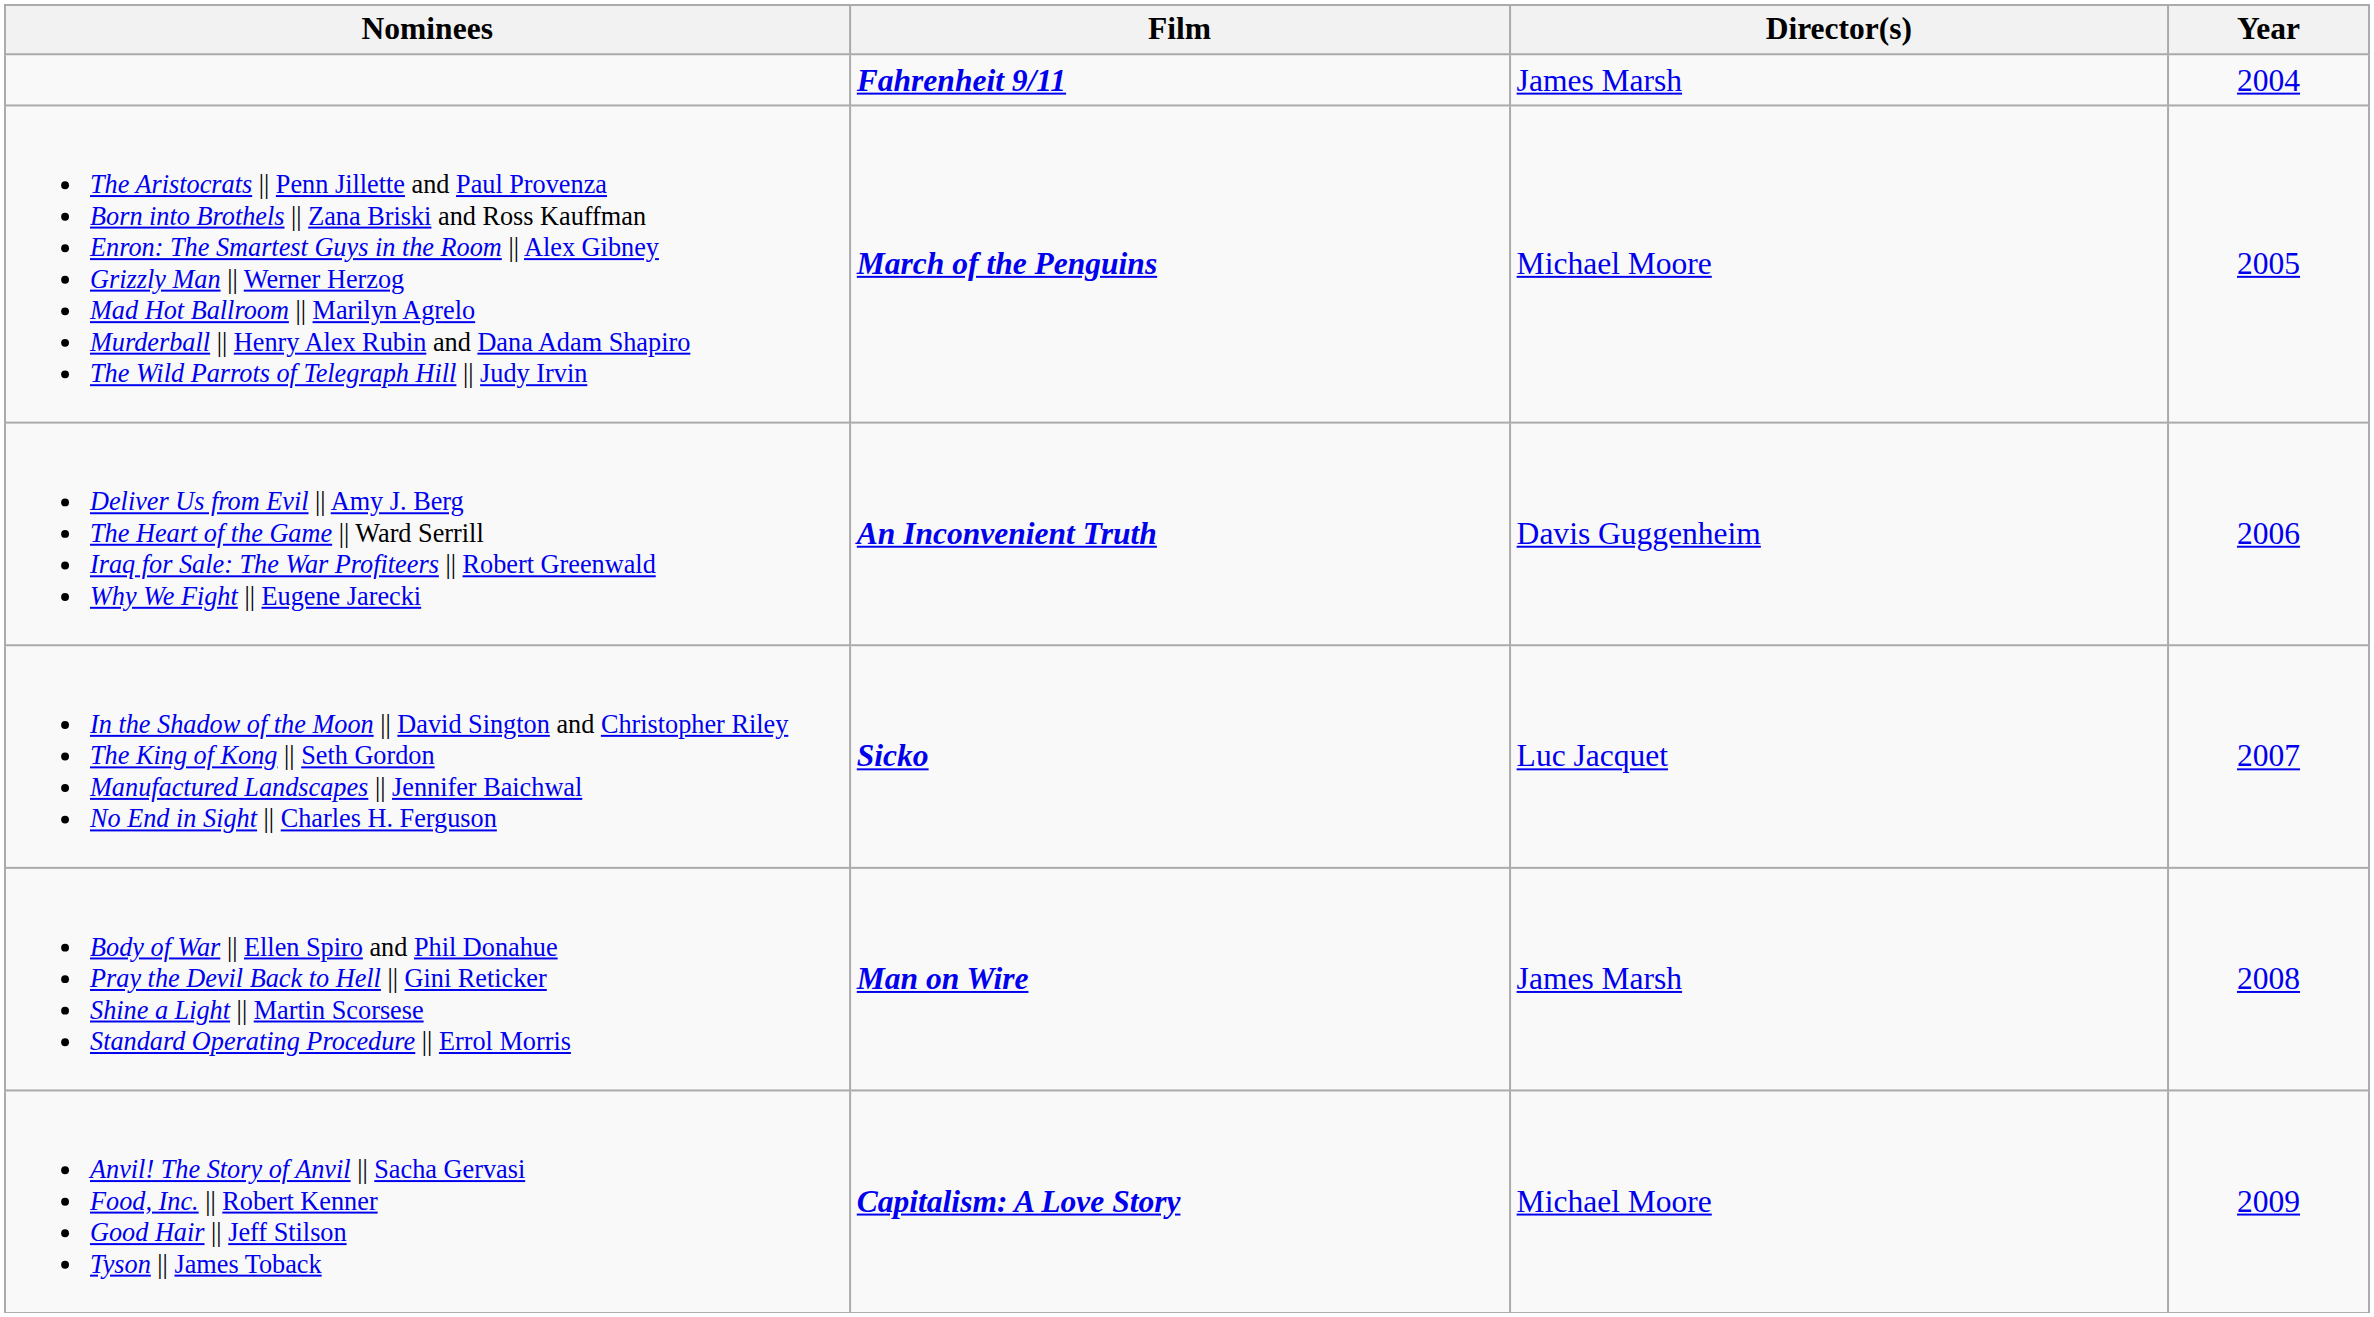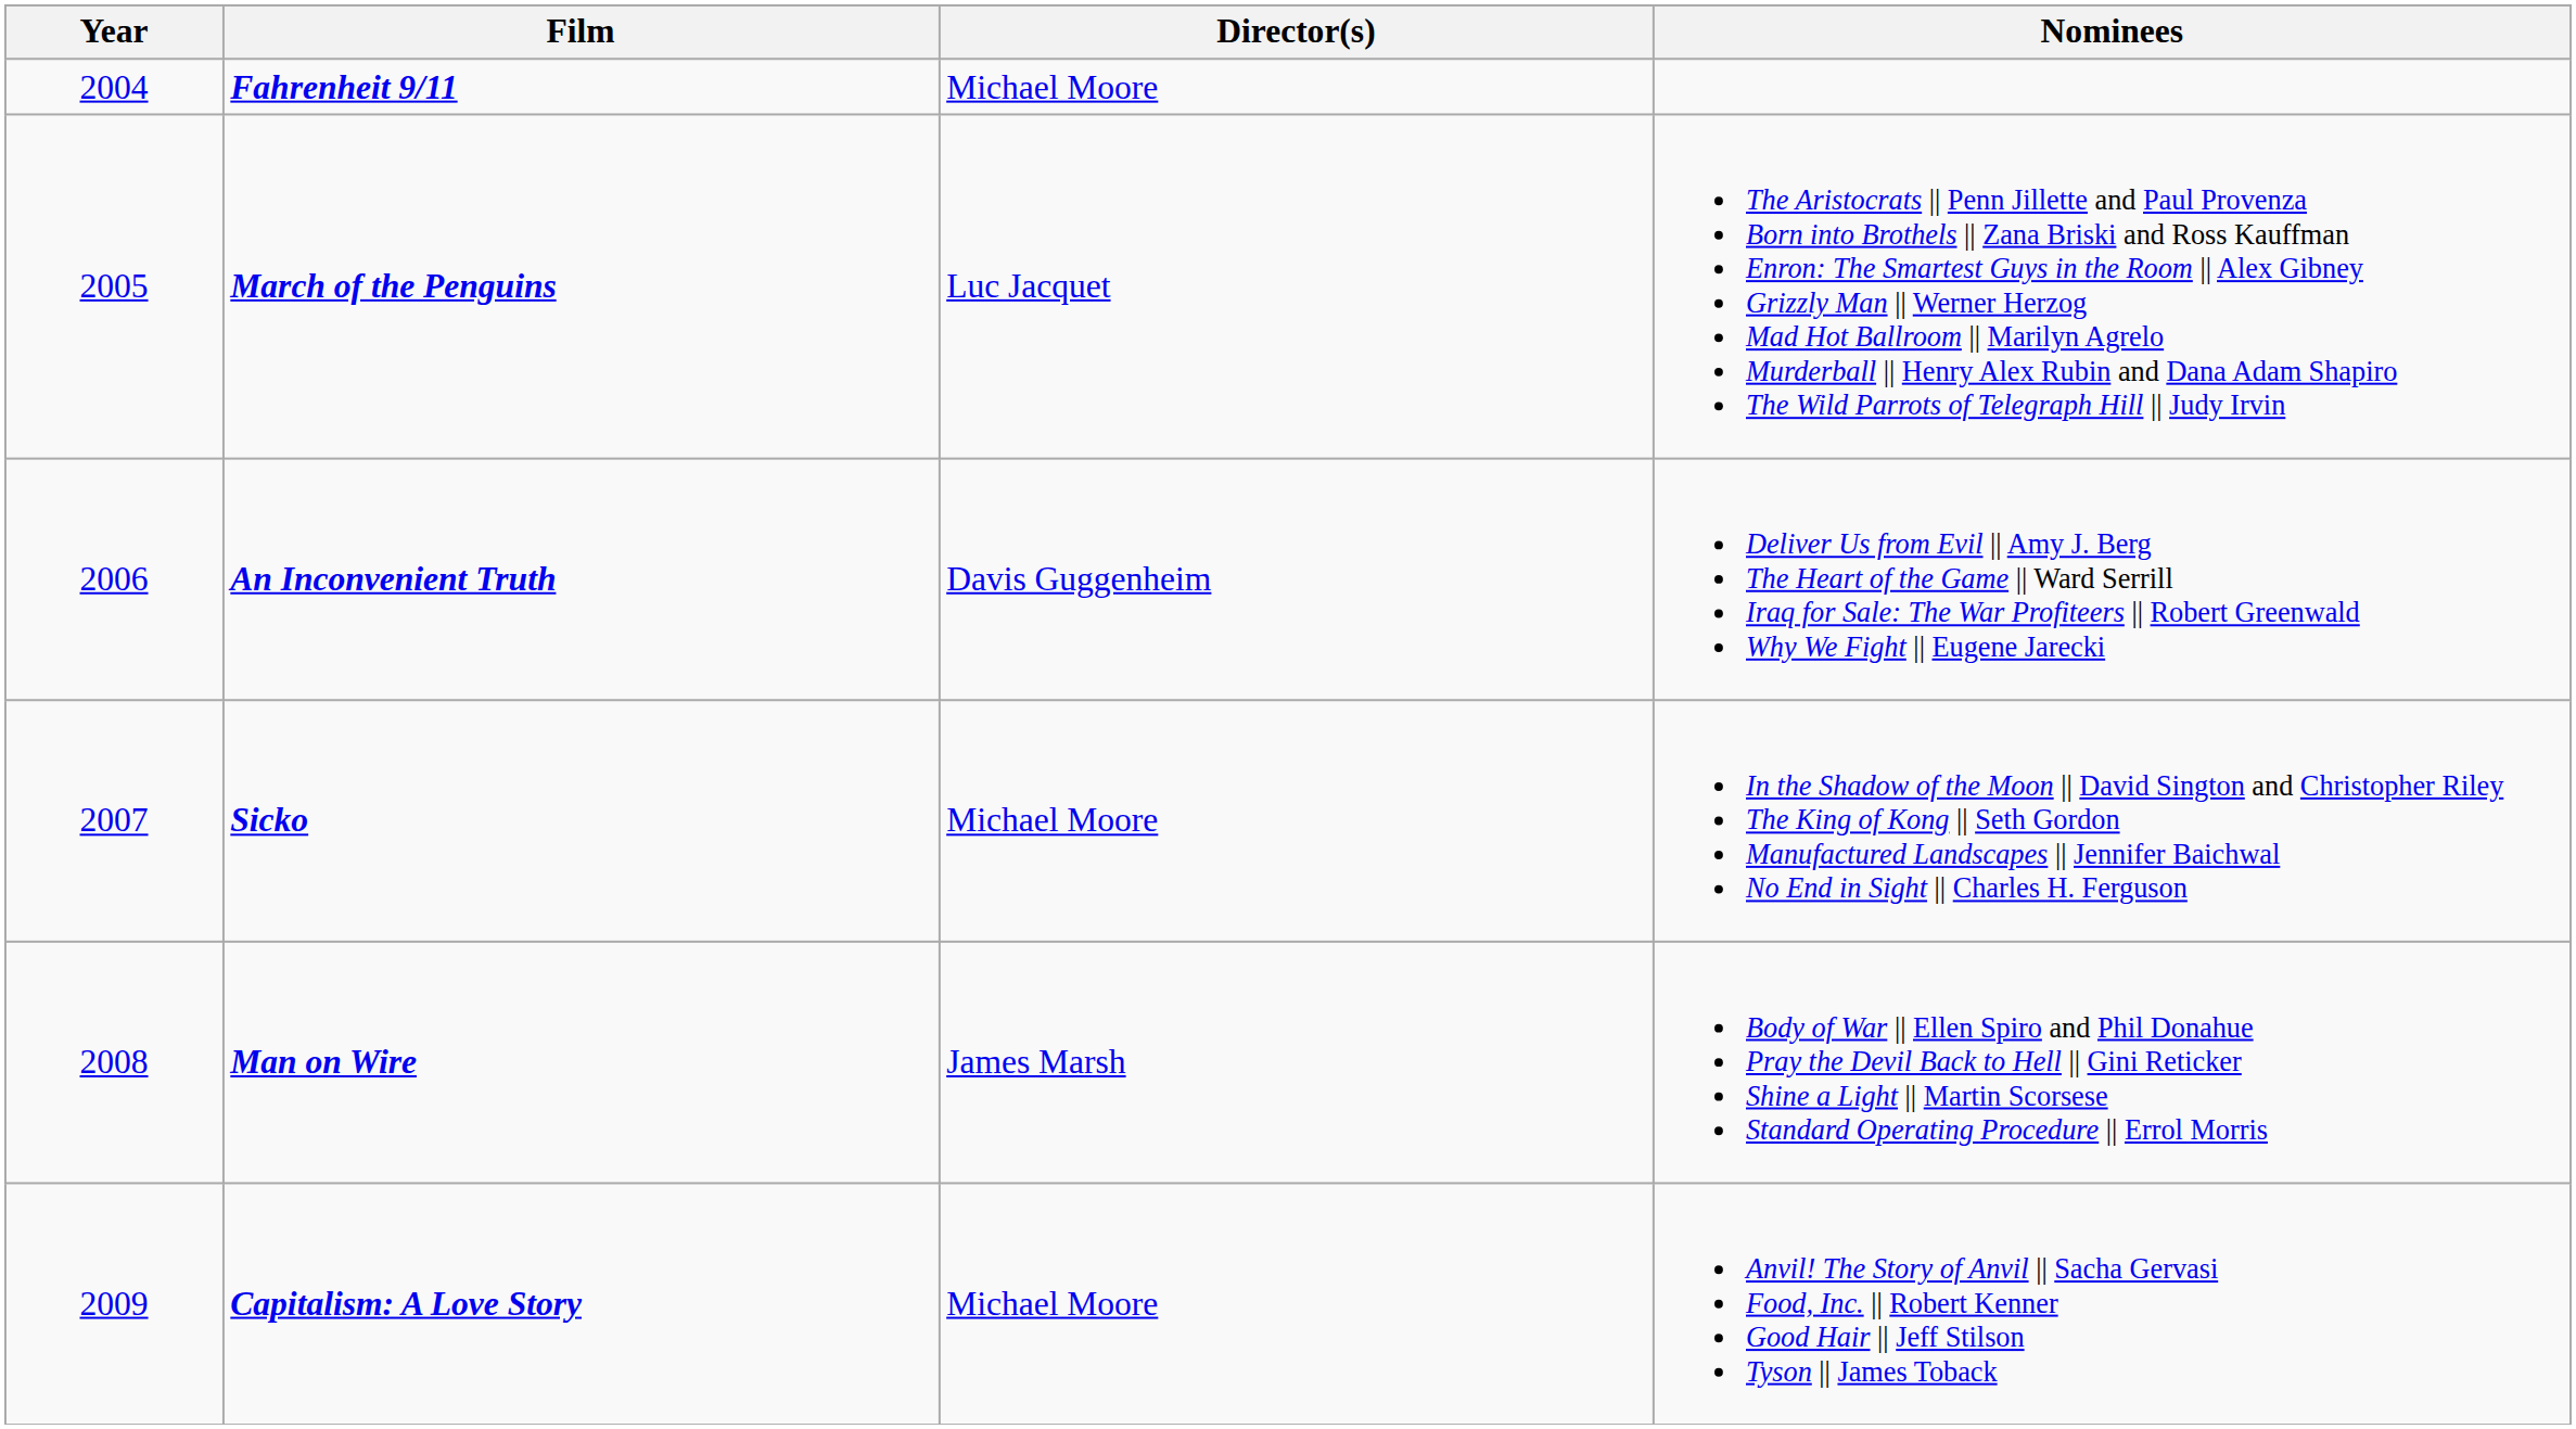columns swapped: Year <-> Nominees
Fahrenheit 9/11 | Director(s): James Marsh -> Michael Moore
March of the Penguins | Director(s): Michael Moore -> Luc Jacquet
Sicko | Director(s): Luc Jacquet -> Michael Moore
